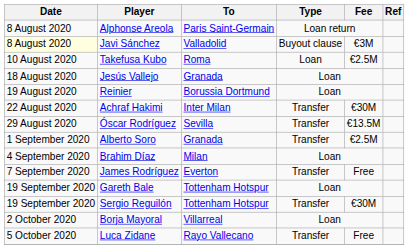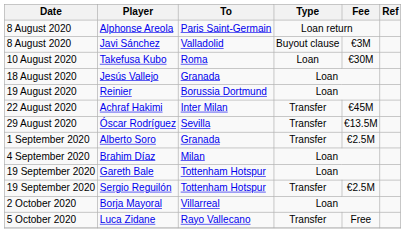Javi Sánchez | Date: lightyellow background -> no background
Takefusa Kubo | Fee: €2.5M -> €30M
Achraf Hakimi | Fee: €30M -> €45M
- row: 7 September 2020 | James Rodríguez | Everton | Transfer | Free
Sergio Reguilón | Fee: €30M -> €2.5M
